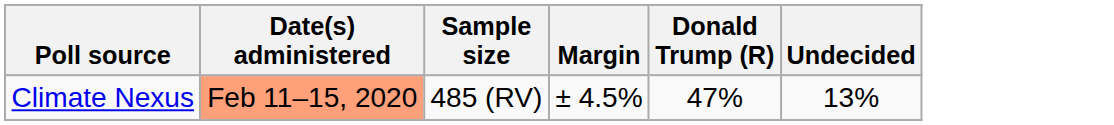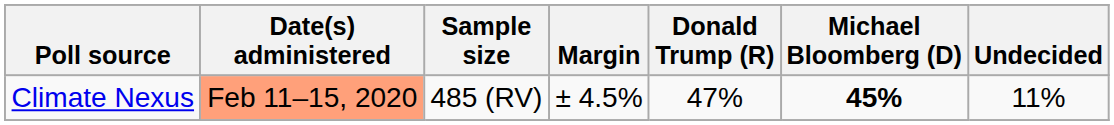+ column: Michael Bloomberg (D) | 45%
Climate Nexus | Undecided: 13% -> 11%
